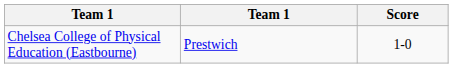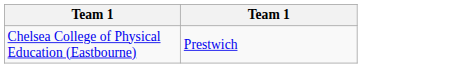- column: Score | 1-0
